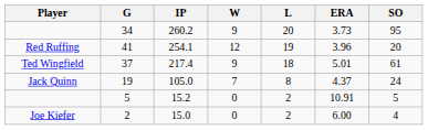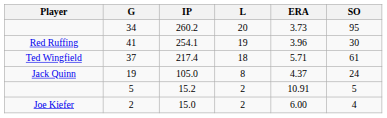- column: W | 9 | 12 | 9 | 7 | 0 | 0
41 | SO: 20 -> 30
37 | ERA: 5.01 -> 5.71
